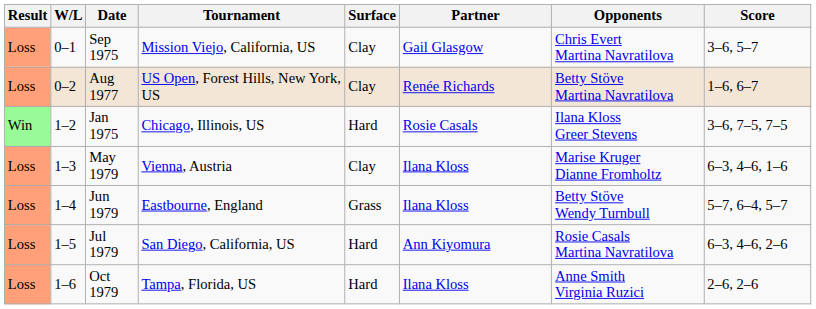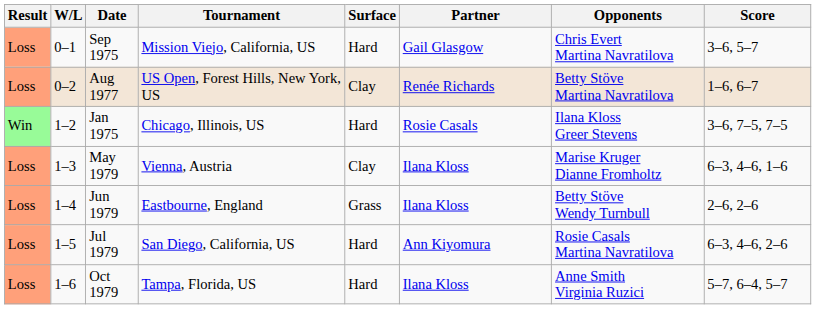Sep 1975 | Surface: Clay -> Hard
Jun 1979 | Score: 5–7, 6–4, 5–7 -> 2–6, 2–6
Oct 1979 | Score: 2–6, 2–6 -> 5–7, 6–4, 5–7
